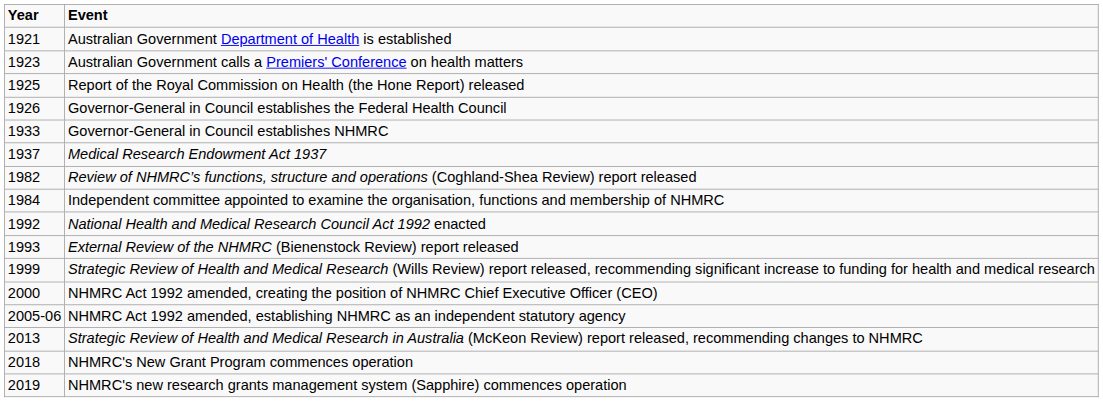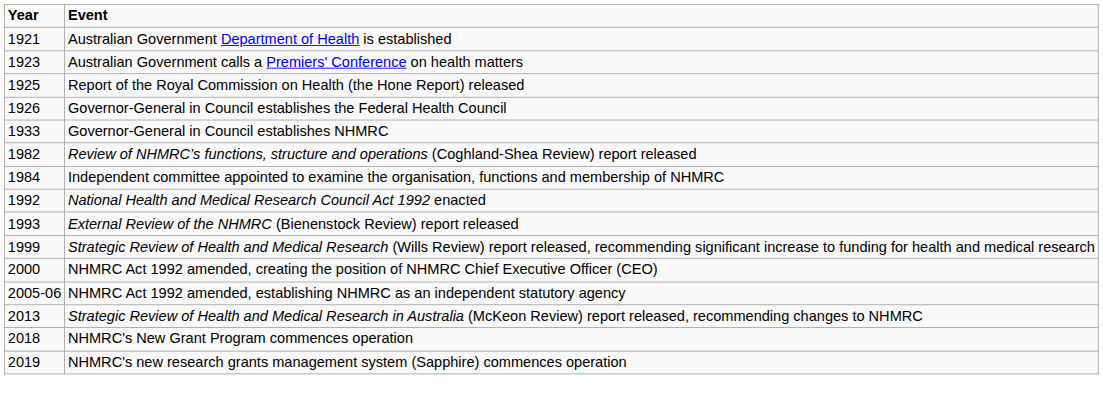- row: 1937 | Medical Research Endowment Act 1937
